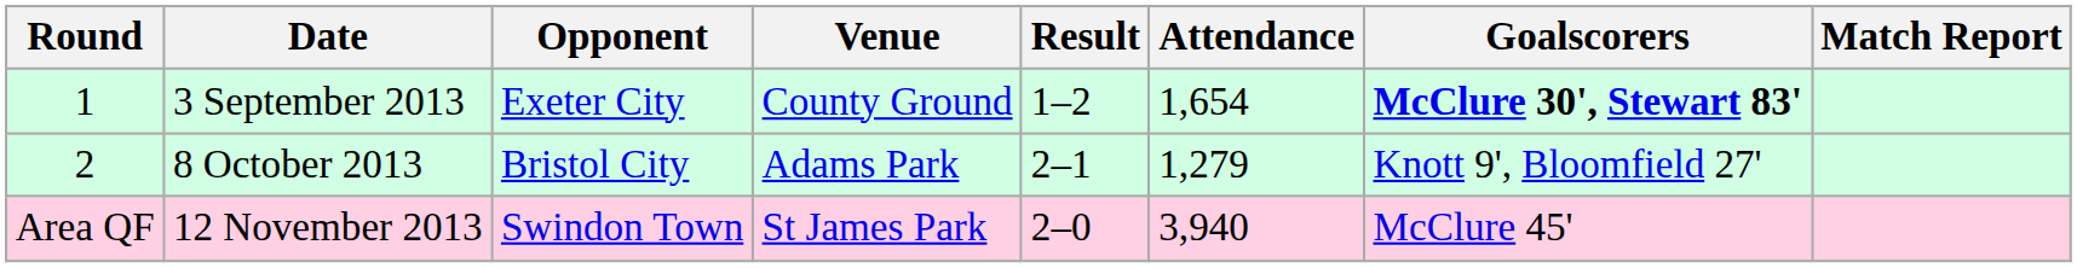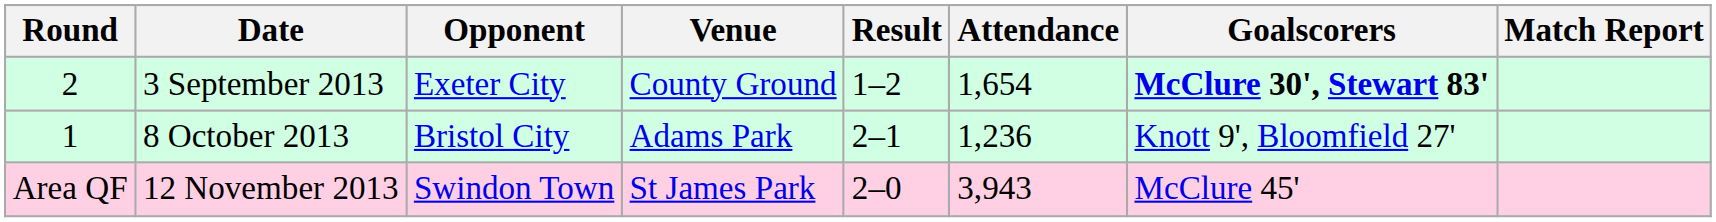3 September 2013 | Round: 1 -> 2
8 October 2013 | Round: 2 -> 1
8 October 2013 | Attendance: 1,279 -> 1,236
12 November 2013 | Attendance: 3,940 -> 3,943
